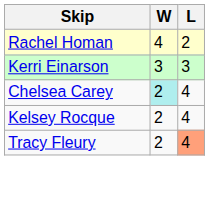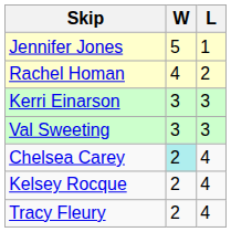+ row: Jennifer Jones | 5 | 1
+ row: Val Sweeting | 3 | 3
Tracy Fleury | L: lightsalmon background -> no background
